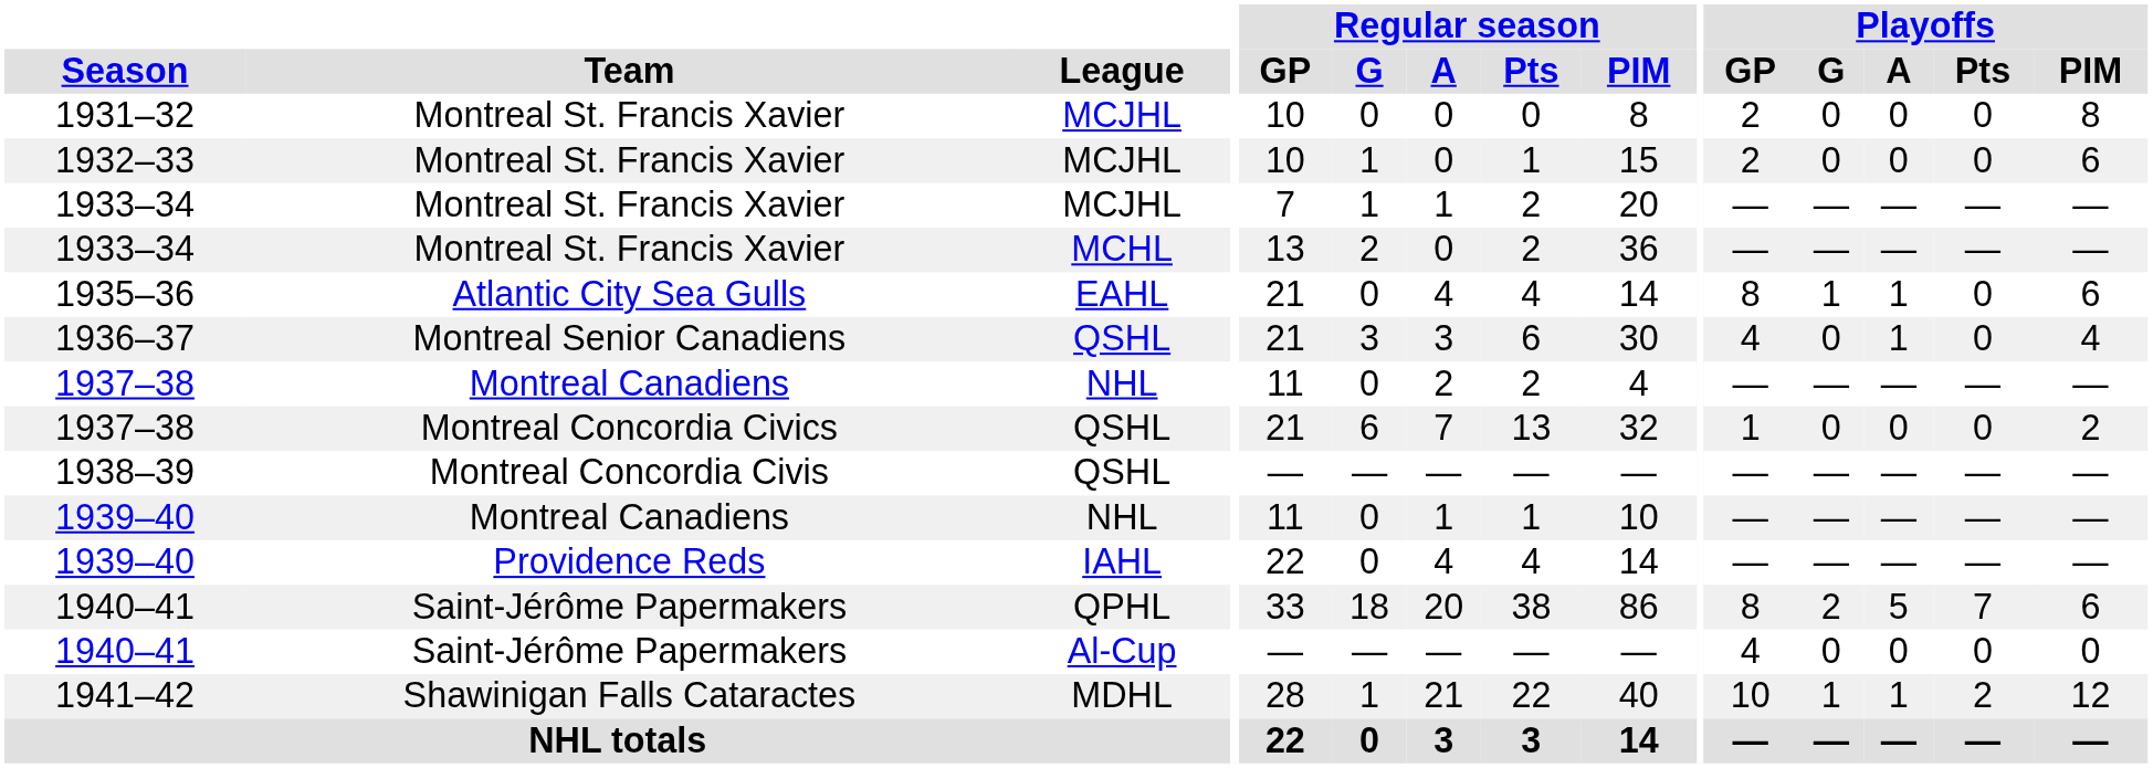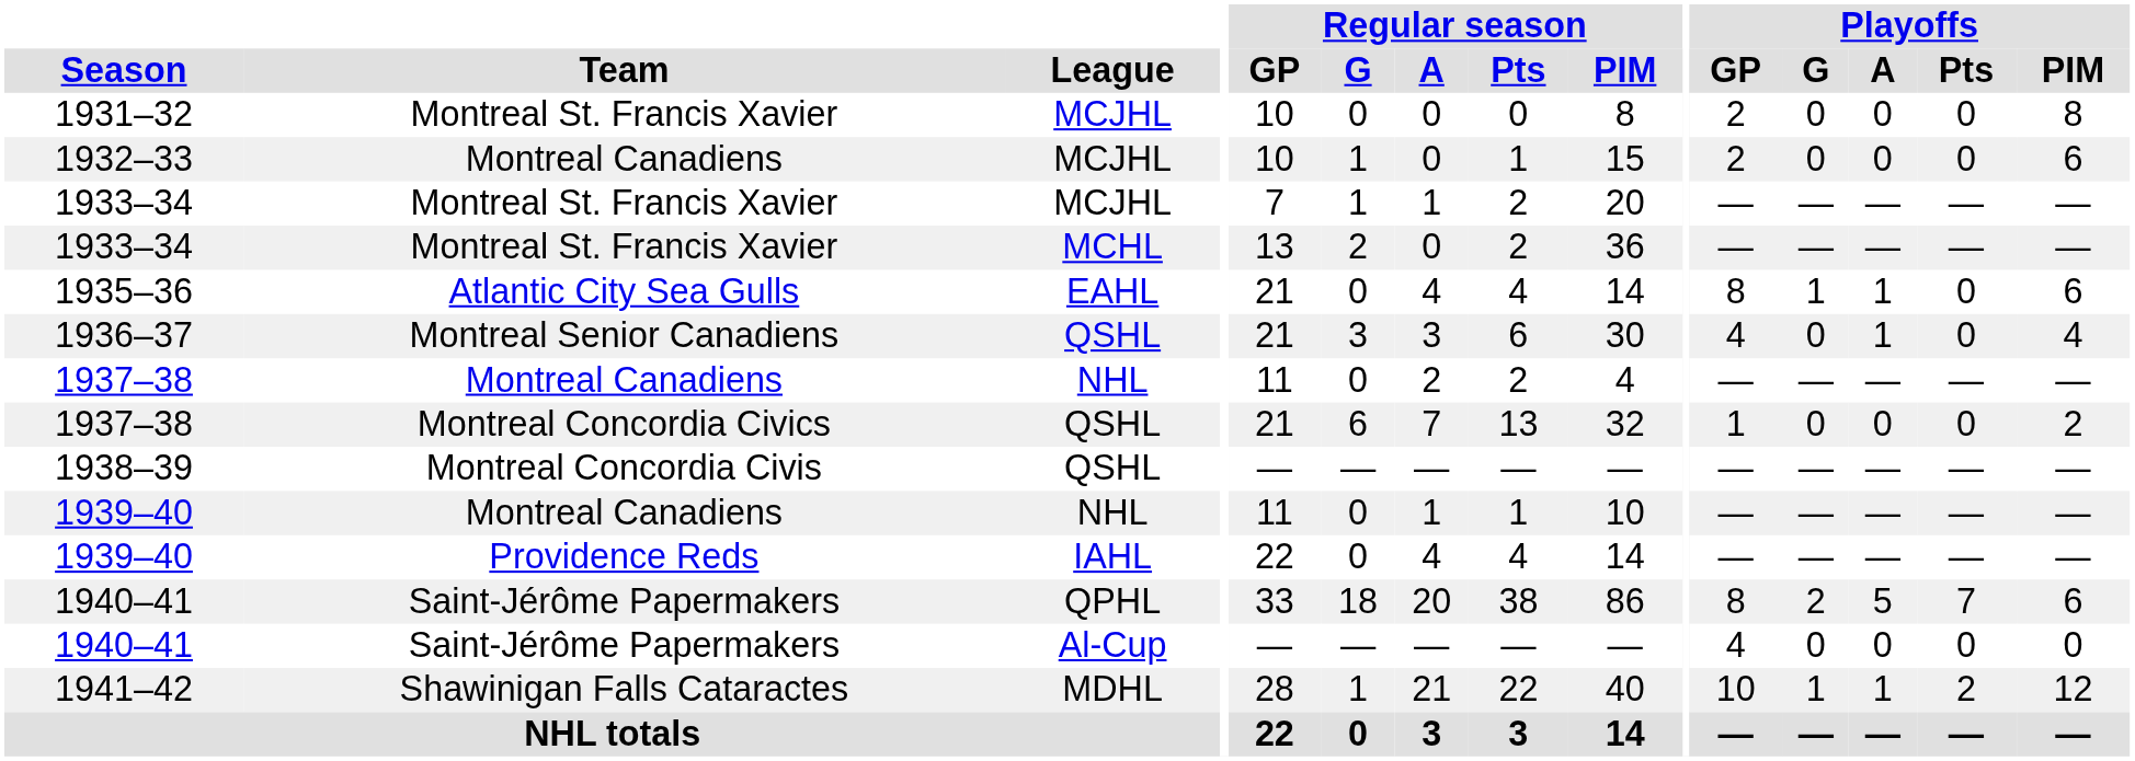1932–33 | Team: Montreal St. Francis Xavier -> Montreal Canadiens
